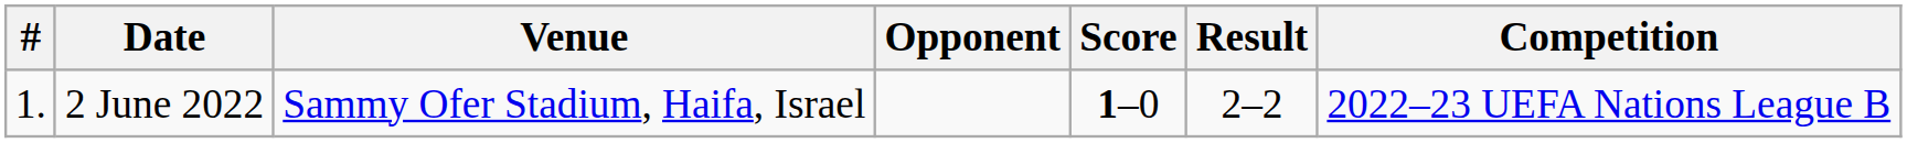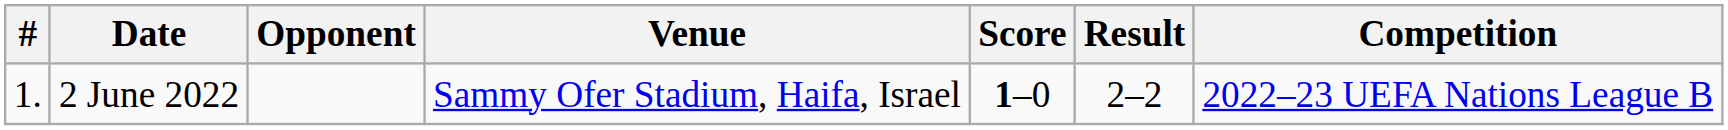columns swapped: Venue <-> Opponent
